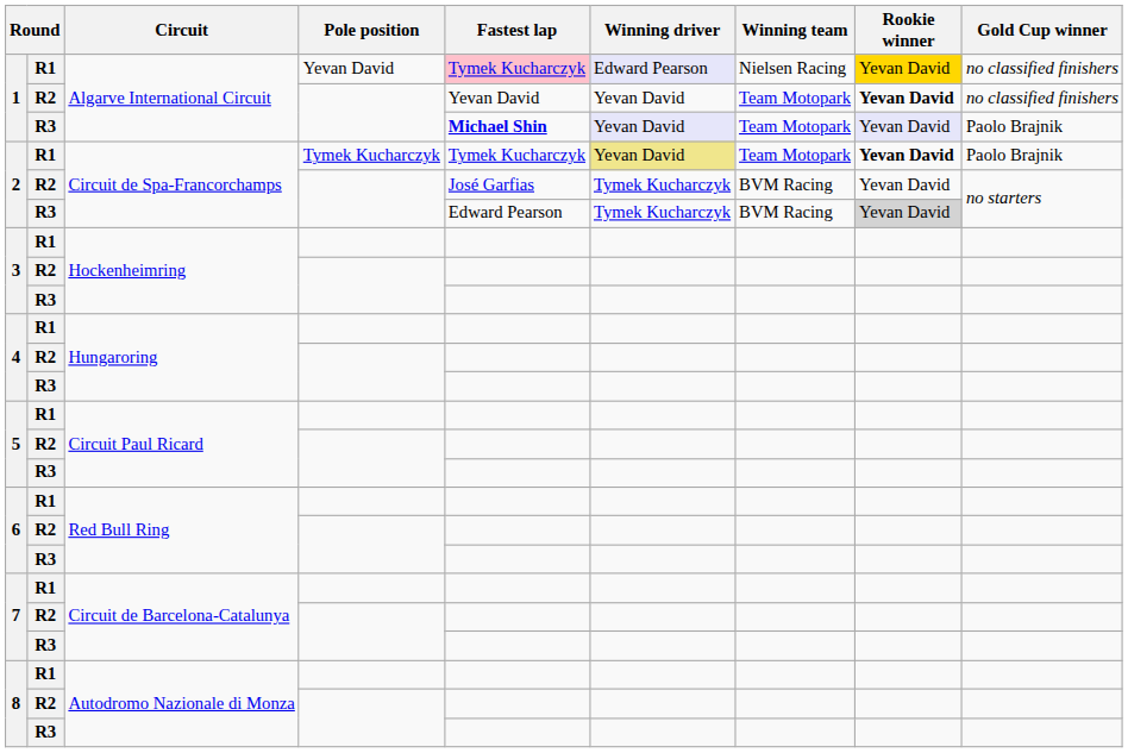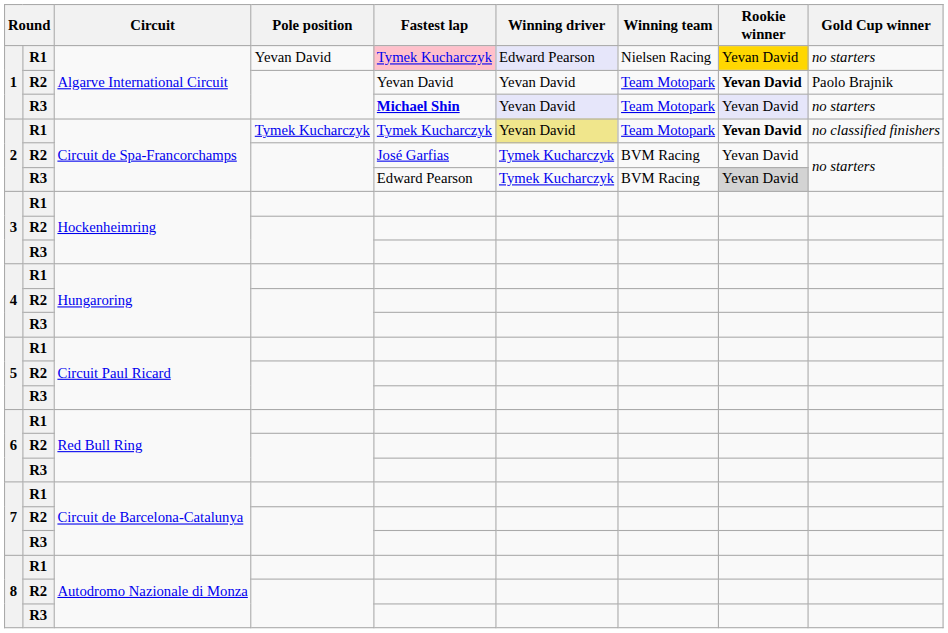1 / R1 | Gold Cup winner: no classified finishers -> no starters
1 / R2 | Gold Cup winner: no classified finishers -> Paolo Brajnik
1 / R3 | Gold Cup winner: Paolo Brajnik -> no starters
2 / R1 | Gold Cup winner: Paolo Brajnik -> no classified finishers
